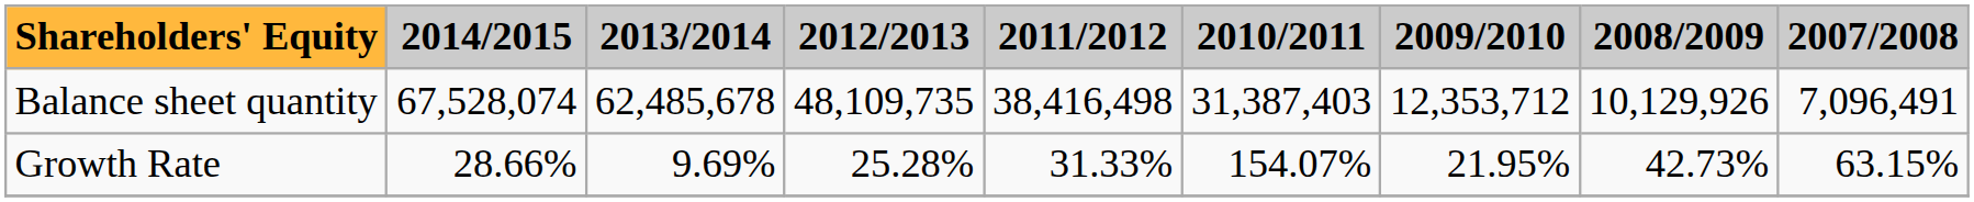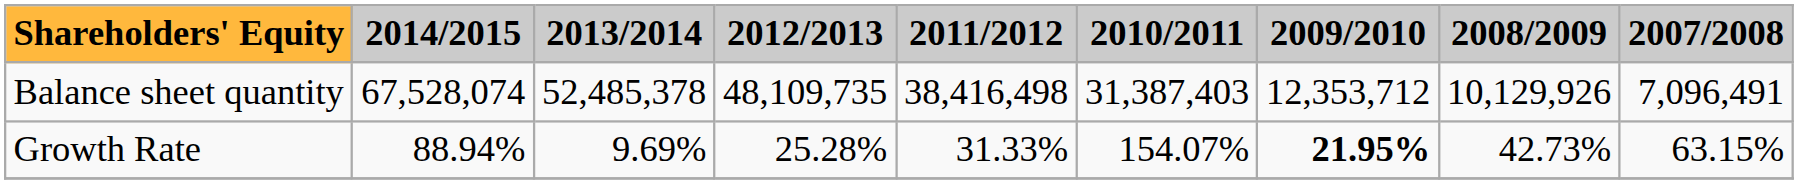Balance sheet quantity | 2013/2014: 62,485,678 -> 52,485,378
Growth Rate | 2014/2015: 28.66% -> 88.94%
Growth Rate | 2009/2010: normal -> bold
